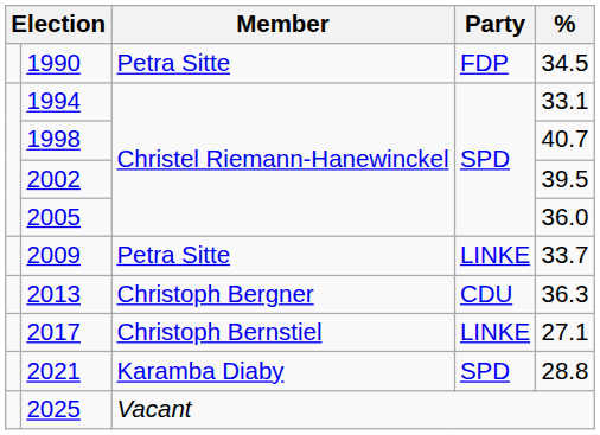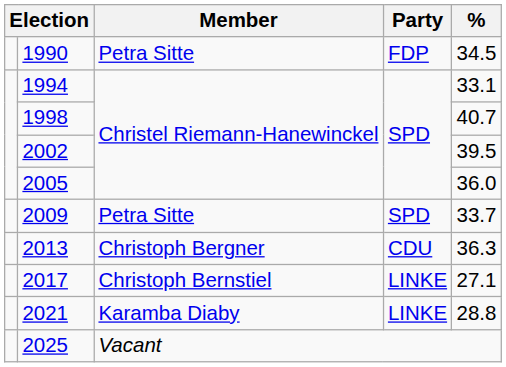2009 | Party: LINKE -> SPD
2021 | Party: SPD -> LINKE
